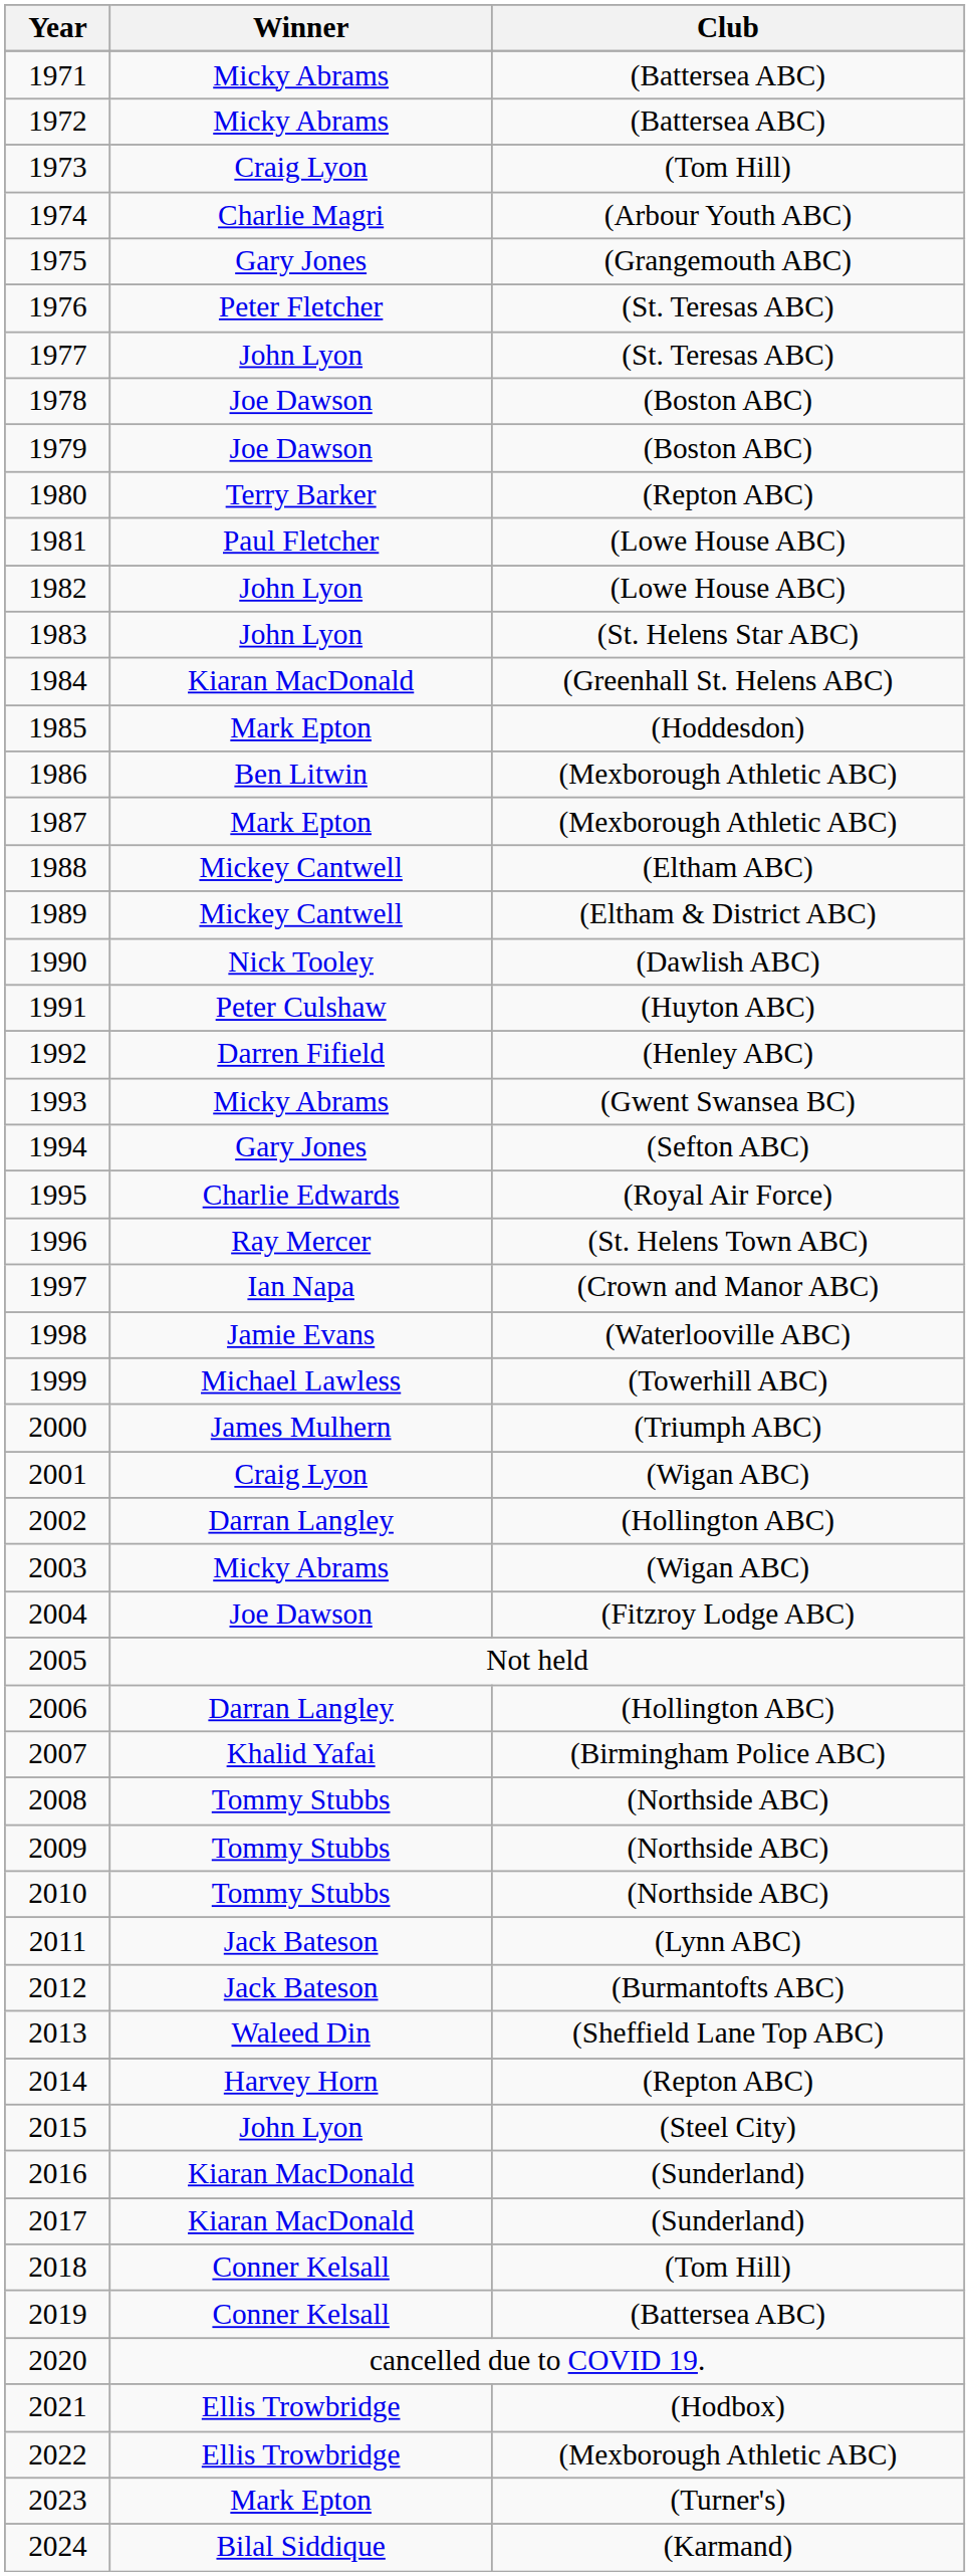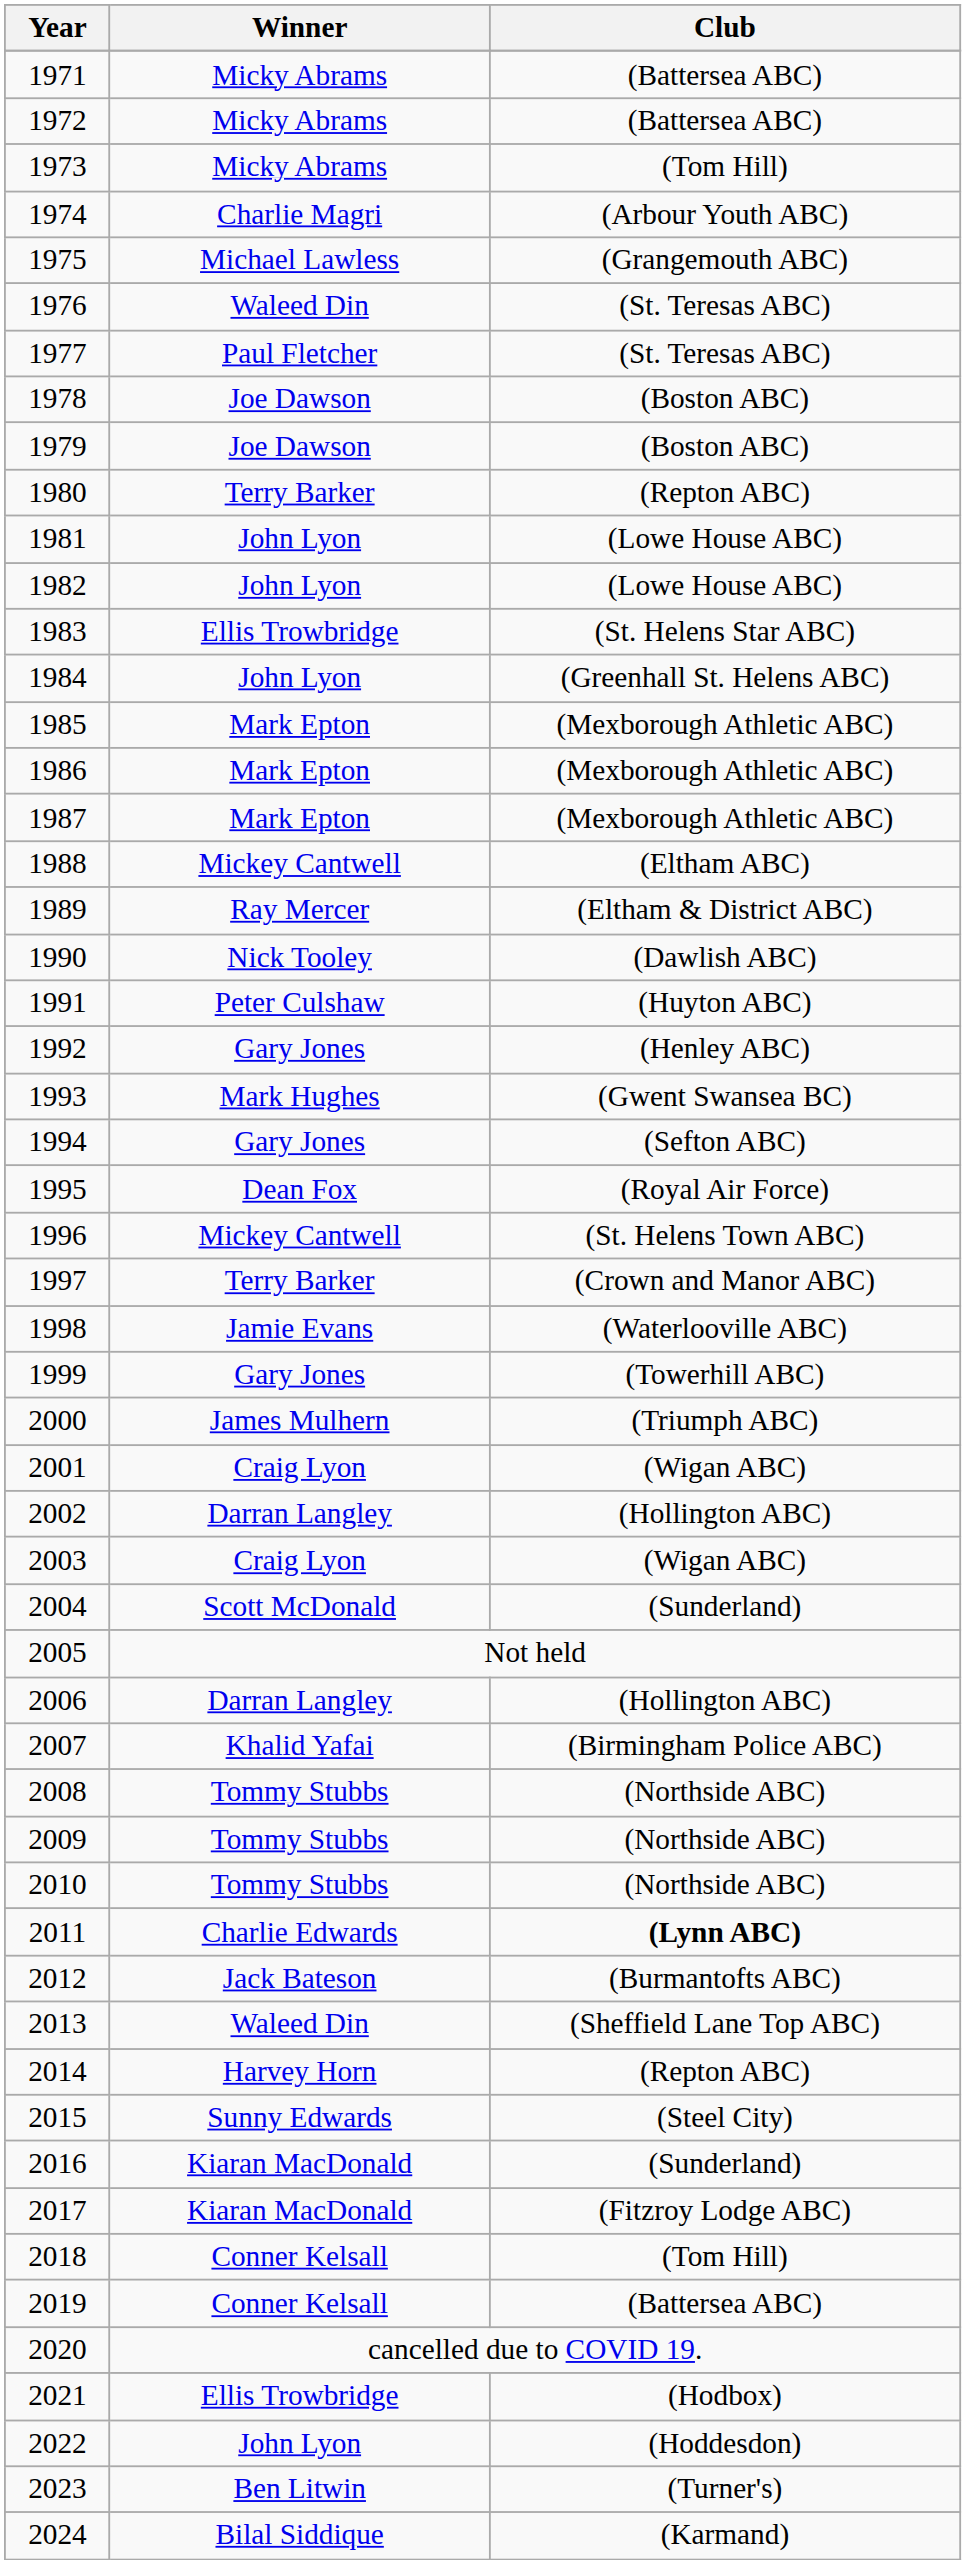1973 | Winner: Craig Lyon -> Micky Abrams
1975 | Winner: Gary Jones -> Michael Lawless
1976 | Winner: Peter Fletcher -> Waleed Din
1977 | Winner: John Lyon -> Paul Fletcher
1981 | Winner: Paul Fletcher -> John Lyon
1983 | Winner: John Lyon -> Ellis Trowbridge
1984 | Winner: Kiaran MacDonald -> John Lyon
1985 | Club: (Hoddesdon) -> (Mexborough Athletic ABC)
1986 | Winner: Ben Litwin -> Mark Epton
1989 | Winner: Mickey Cantwell -> Ray Mercer
1992 | Winner: Darren Fifield -> Gary Jones
1993 | Winner: Micky Abrams -> Mark Hughes
1995 | Winner: Charlie Edwards -> Dean Fox
1996 | Winner: Ray Mercer -> Mickey Cantwell
1997 | Winner: Ian Napa -> Terry Barker
1999 | Winner: Michael Lawless -> Gary Jones
2003 | Winner: Micky Abrams -> Craig Lyon
2004 | Winner: Joe Dawson -> Scott McDonald
2004 | Club: (Fitzroy Lodge ABC) -> (Sunderland)
2011 | Winner: Jack Bateson -> Charlie Edwards
2011 | Club: normal -> bold
2015 | Winner: John Lyon -> Sunny Edwards
2017 | Club: (Sunderland) -> (Fitzroy Lodge ABC)
2022 | Winner: Ellis Trowbridge -> John Lyon
2022 | Club: (Mexborough Athletic ABC) -> (Hoddesdon)
2023 | Winner: Mark Epton -> Ben Litwin
